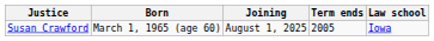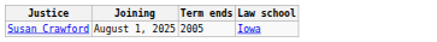- column: Born | March 1, 1965 (age 60)
